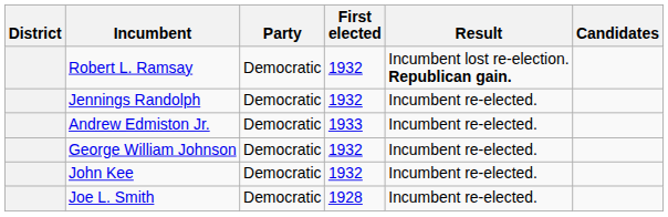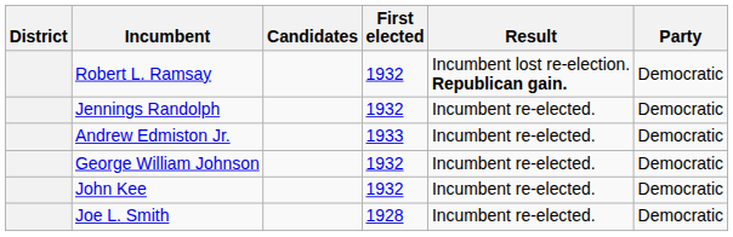columns swapped: Party <-> Candidates
